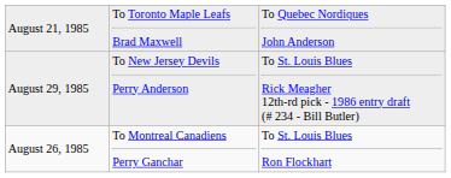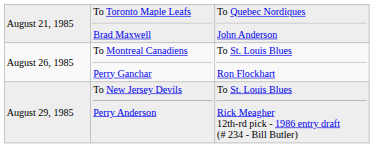rows swapped: August 26, 1985 <-> August 29, 1985
